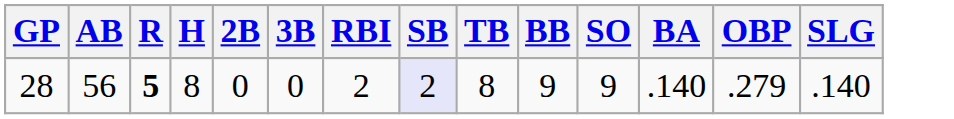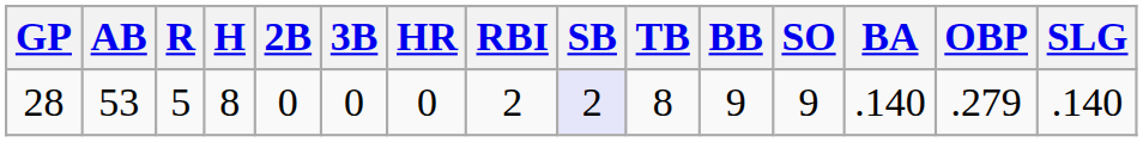+ column: HR | 0
28 | AB: 56 -> 53
28 | R: bold -> normal
